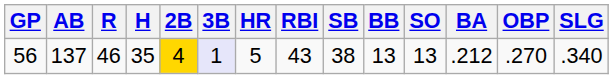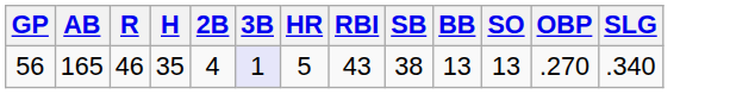- column: BA | .212
56 | AB: 137 -> 165
56 | 2B: gold background -> no background
